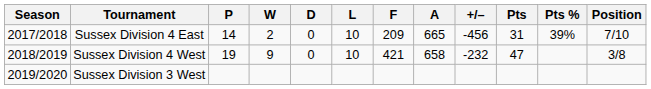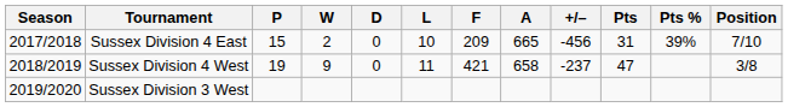Sussex Division 4 East | P: 14 -> 15
Sussex Division 4 West | L: 10 -> 11
Sussex Division 4 West | +/–: -232 -> -237
